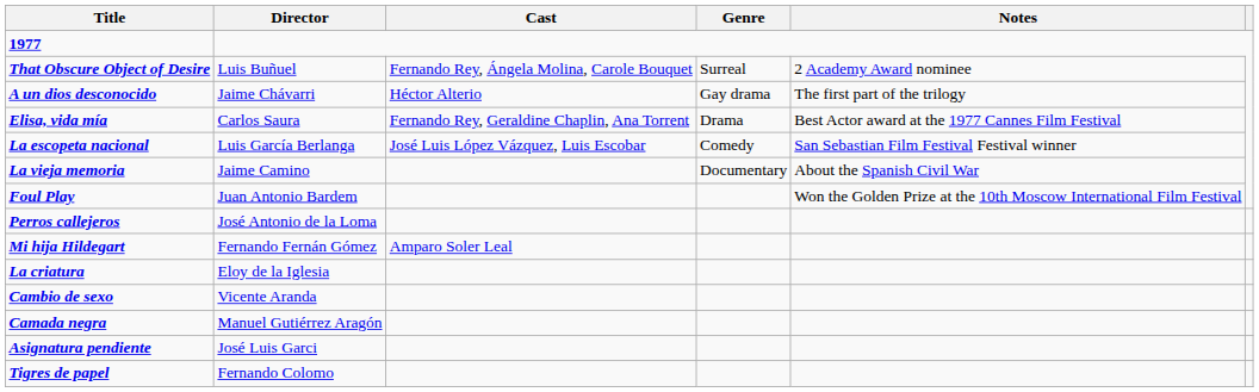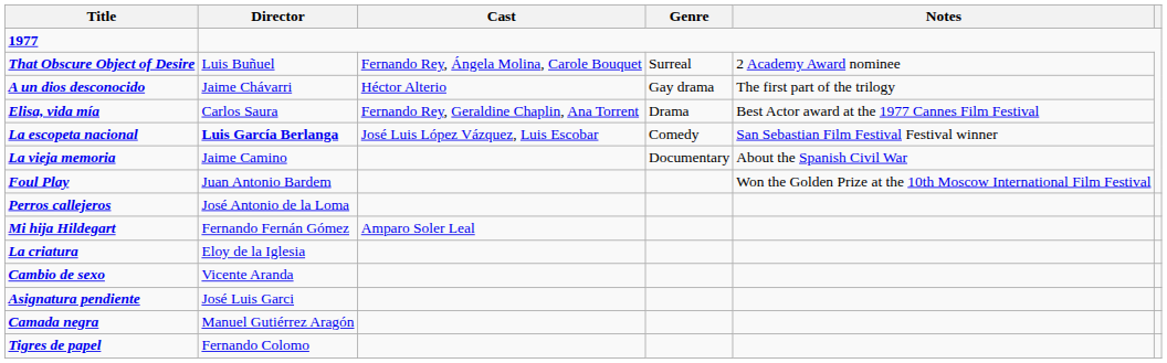La escopeta nacional | Director: normal -> bold
rows swapped: Camada negra <-> Asignatura pendiente
